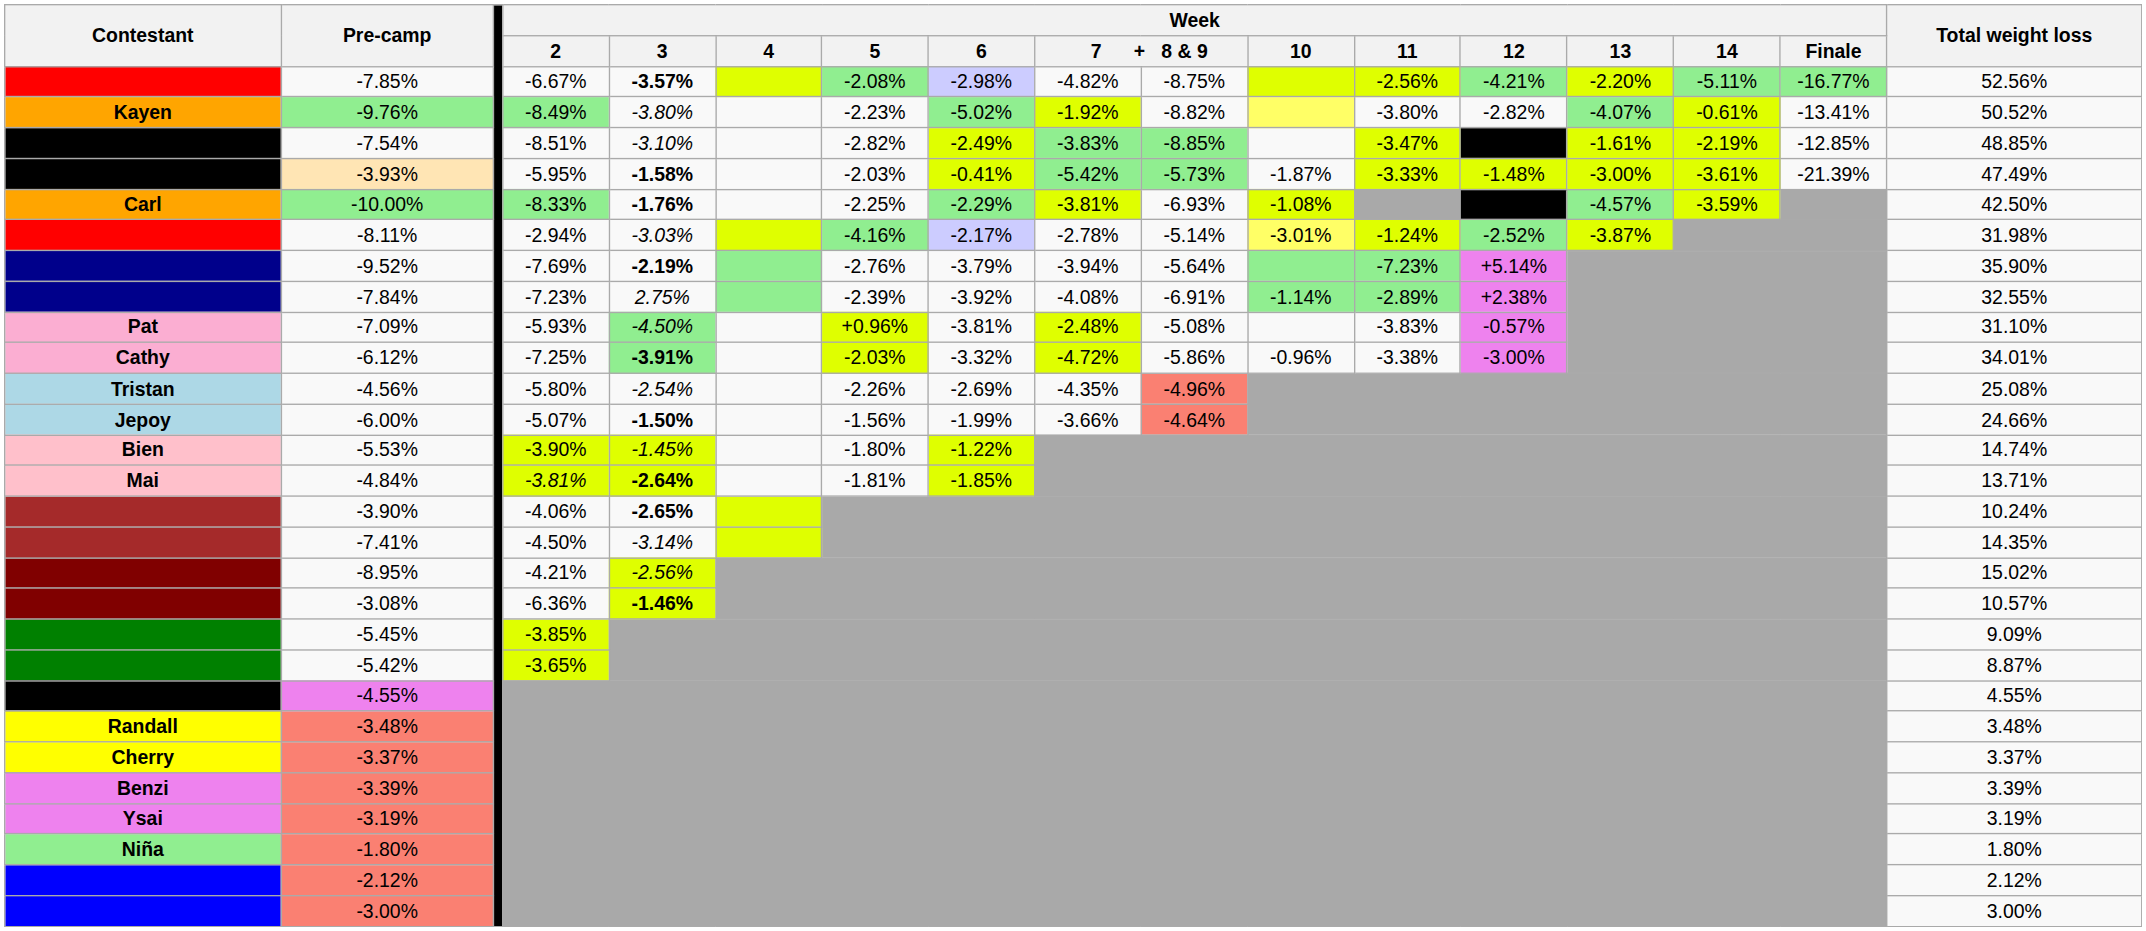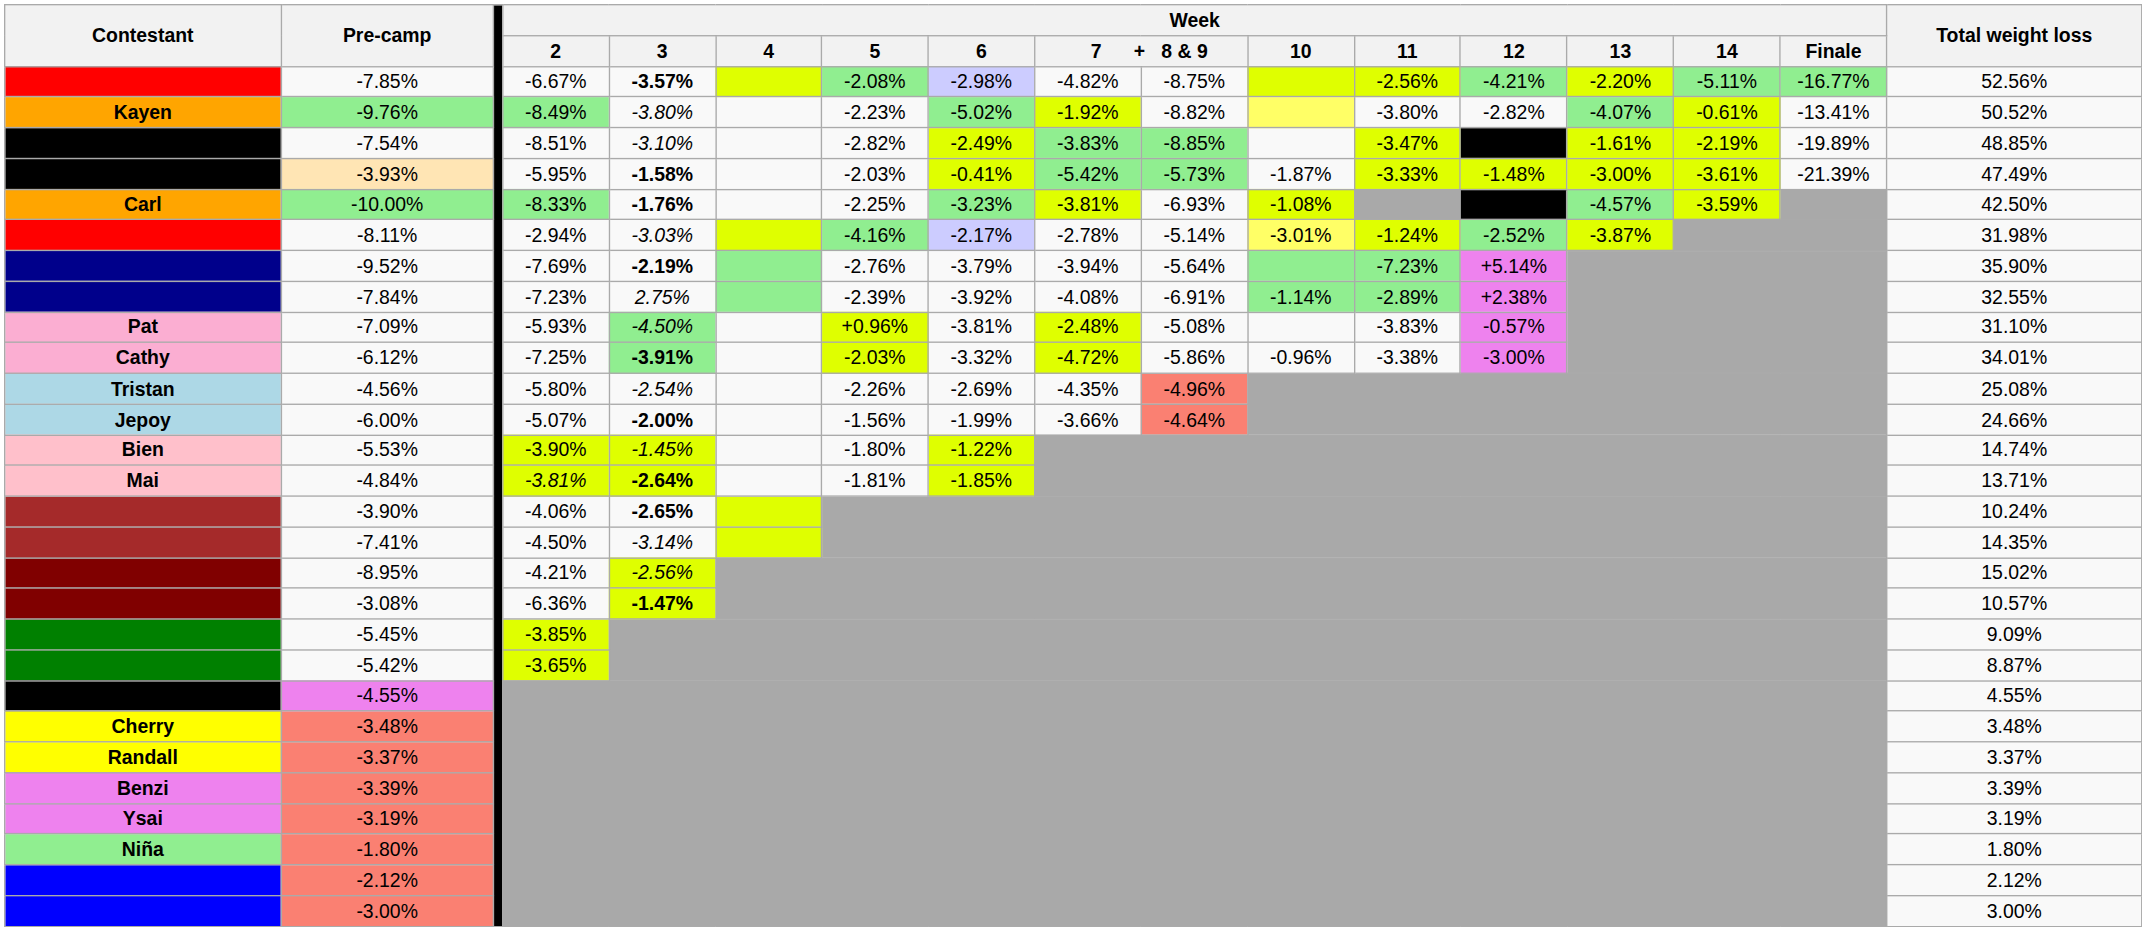-7.54% | Week / Finale: -12.85% -> -19.89%
-10.00% | Week / 6: -2.29% -> -3.23%
-6.00% | Week / 3: -1.50% -> -2.00%
-3.08% | Week / 3: -1.46% -> -1.47%
-3.48% | Contestant: Randall -> Cherry
-3.37% | Contestant: Cherry -> Randall
